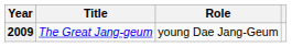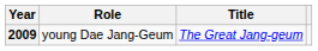columns swapped: Title <-> Role
